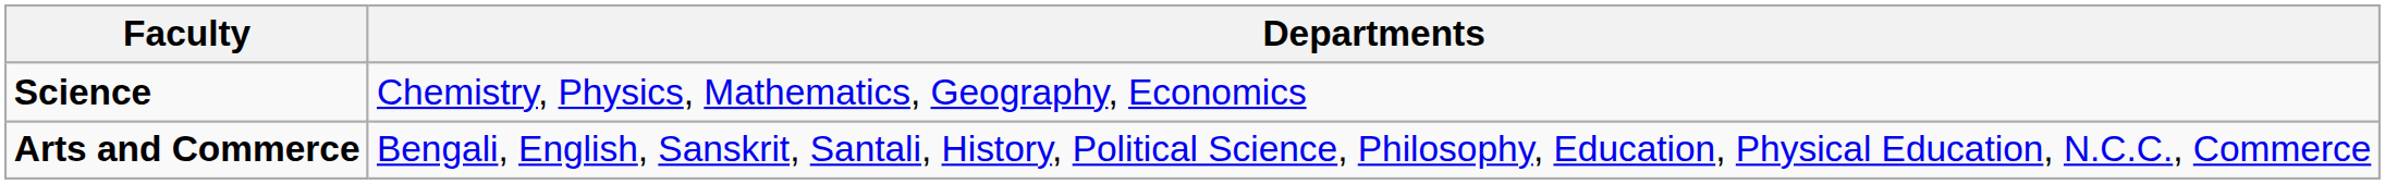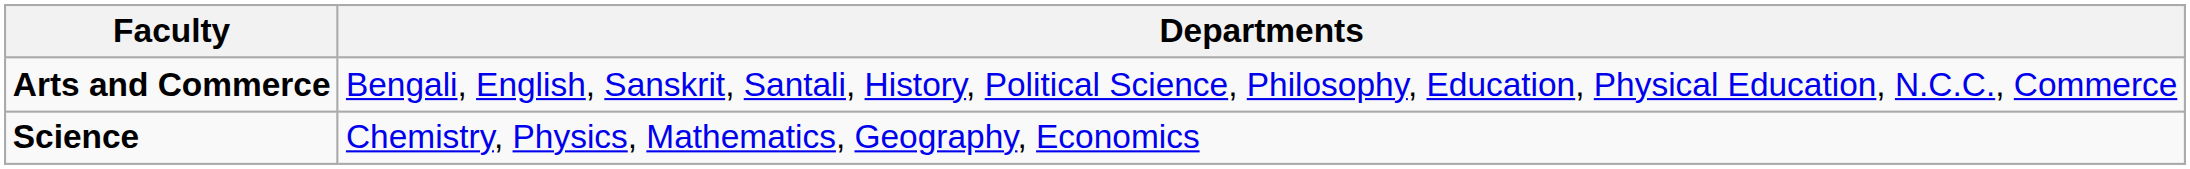rows swapped: Science <-> Arts and Commerce
